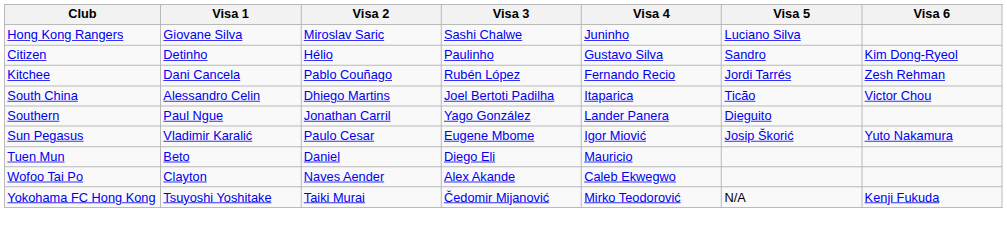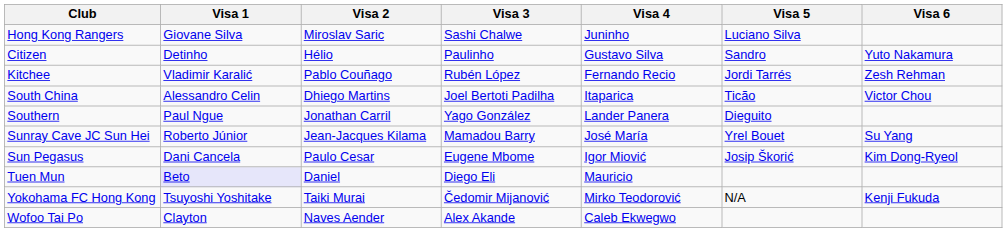Citizen | Visa 6: Kim Dong-Ryeol -> Yuto Nakamura
Kitchee | Visa 1: Dani Cancela -> Vladimir Karalić
+ row: Sunray Cave JC Sun Hei | Roberto Júnior | Jean-Jacques Kilama | Mamadou Barry | José María | Yrel Bouet | Su Yang
Sun Pegasus | Visa 1: Vladimir Karalić -> Dani Cancela
Sun Pegasus | Visa 6: Yuto Nakamura -> Kim Dong-Ryeol
Tuen Mun | Visa 1: no background -> lavender background
rows swapped: Wofoo Tai Po <-> Yokohama FC Hong Kong
